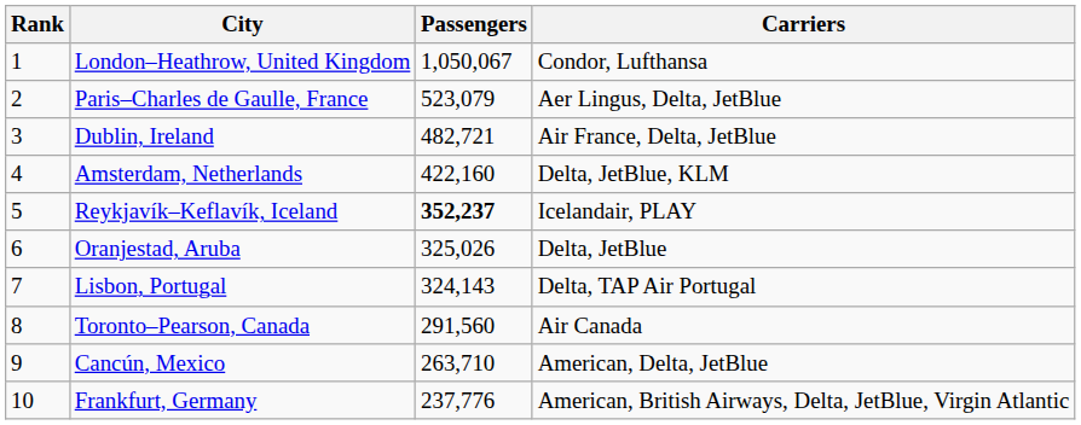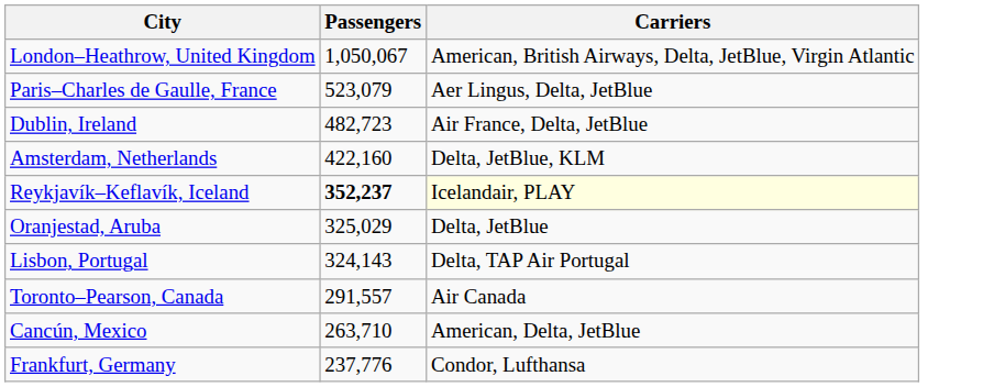- column: Rank | 1 | 2 | 3 | 4 | 5 | 6 | 7 | 8 | 9 | 10
London–Heathrow, United Kingdom | Carriers: Condor, Lufthansa -> American, British Airways, Delta, JetBlue, Virgin Atlantic
Dublin, Ireland | Passengers: 482,721 -> 482,723
Reykjavík–Keflavík, Iceland | Carriers: no background -> lightyellow background
Oranjestad, Aruba | Passengers: 325,026 -> 325,029
Toronto–Pearson, Canada | Passengers: 291,560 -> 291,557
Frankfurt, Germany | Carriers: American, British Airways, Delta, JetBlue, Virgin Atlantic -> Condor, Lufthansa
